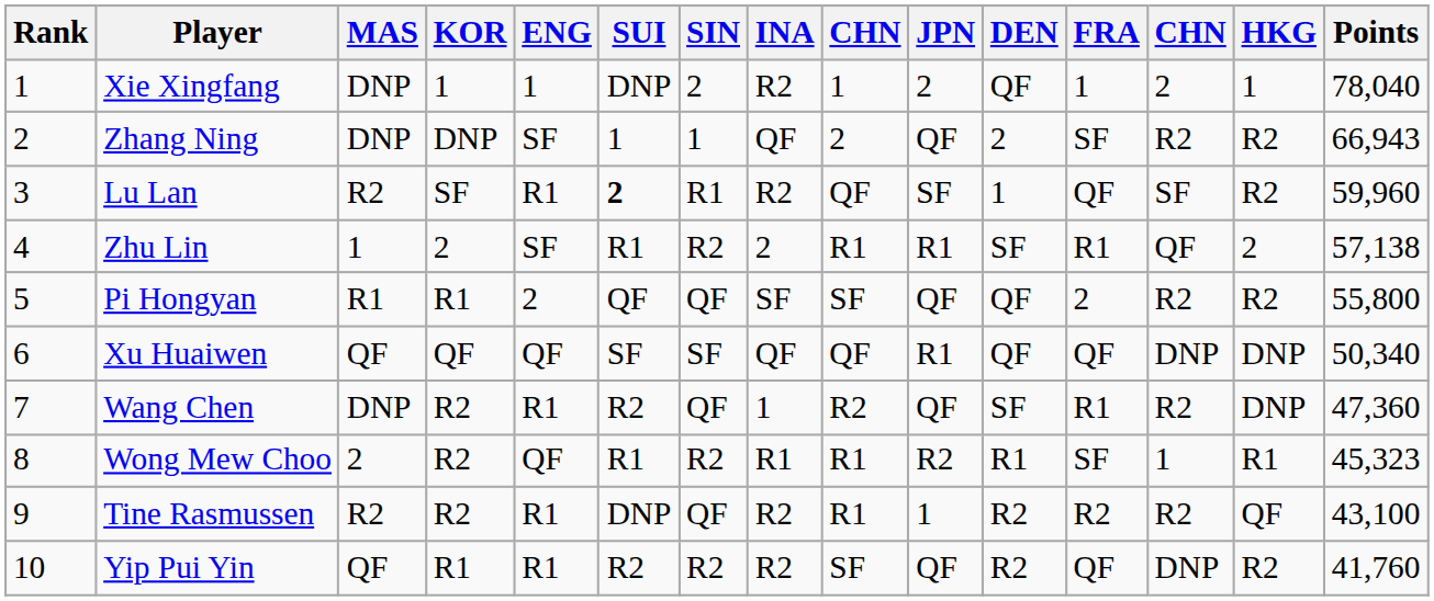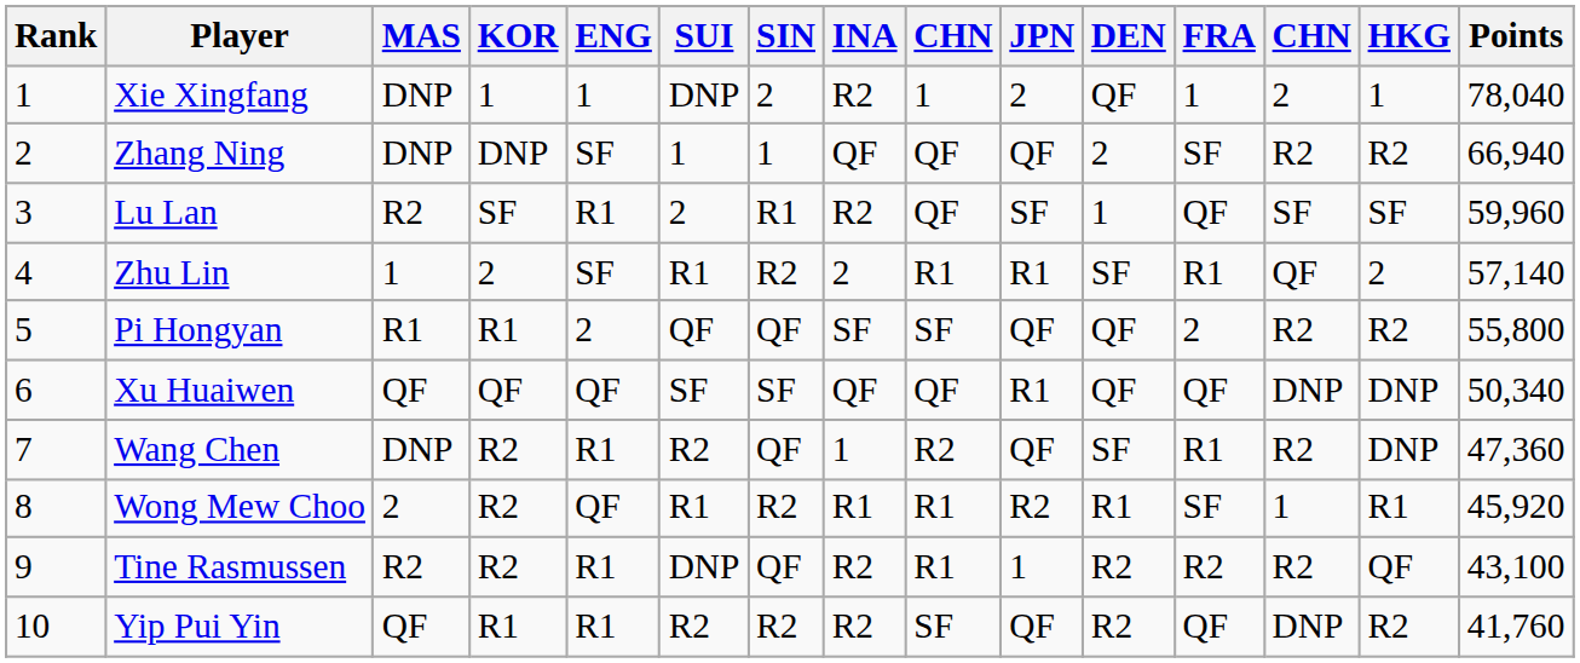Zhang Ning | column 9: 2 -> QF
Zhang Ning | Points: 66,943 -> 66,940
Lu Lan | SUI: bold -> normal
Lu Lan | HKG: R2 -> SF
Zhu Lin | Points: 57,138 -> 57,140
Wong Mew Choo | Points: 45,323 -> 45,920
